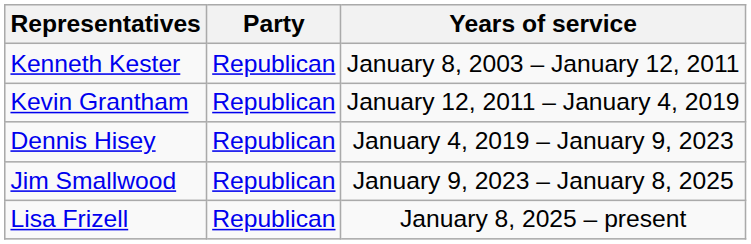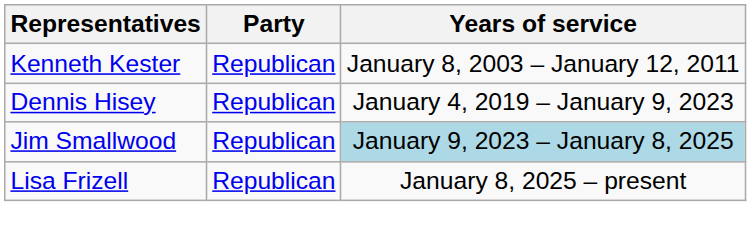- row: Kevin Grantham | Republican | January 12, 2011 – January 4, 2019
Jim Smallwood | Years of service: no background -> lightblue background
